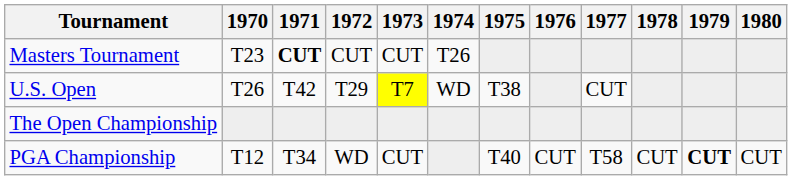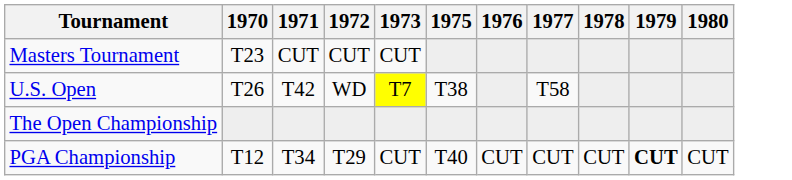- column: 1974 | T26 | WD
Masters Tournament | 1971: bold -> normal
U.S. Open | 1972: T29 -> WD
U.S. Open | 1977: CUT -> T58
PGA Championship | 1972: WD -> T29
PGA Championship | 1977: T58 -> CUT
